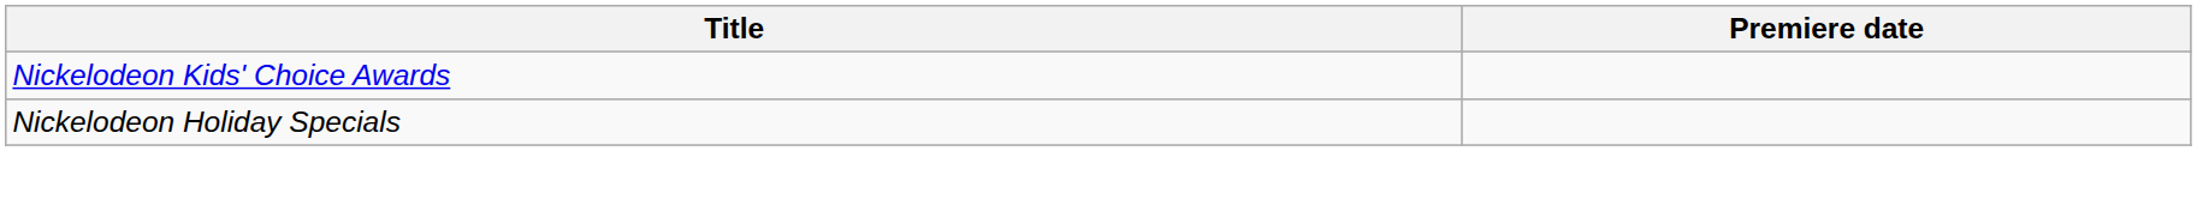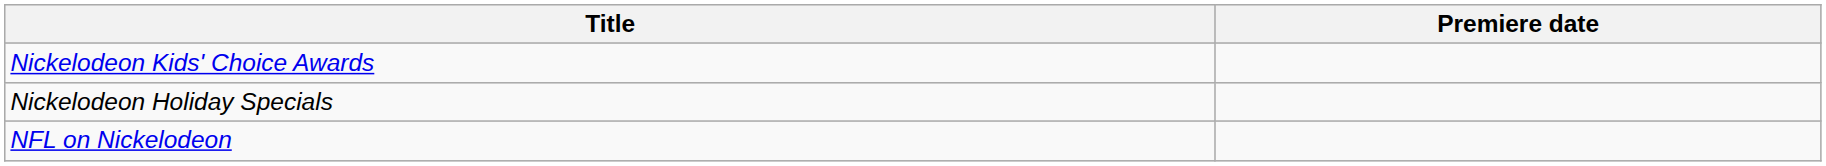+ row: NFL on Nickelodeon
